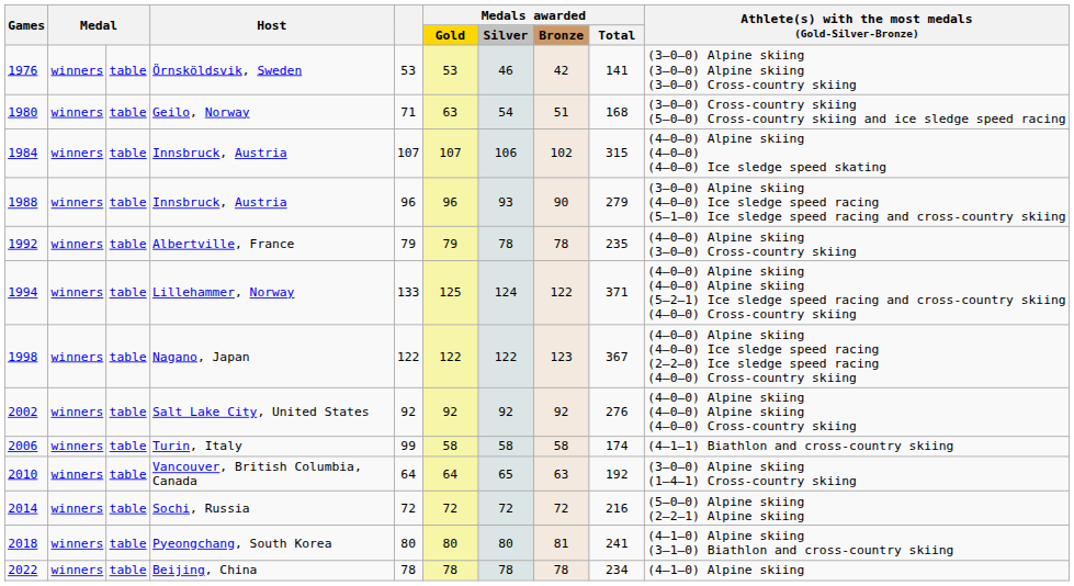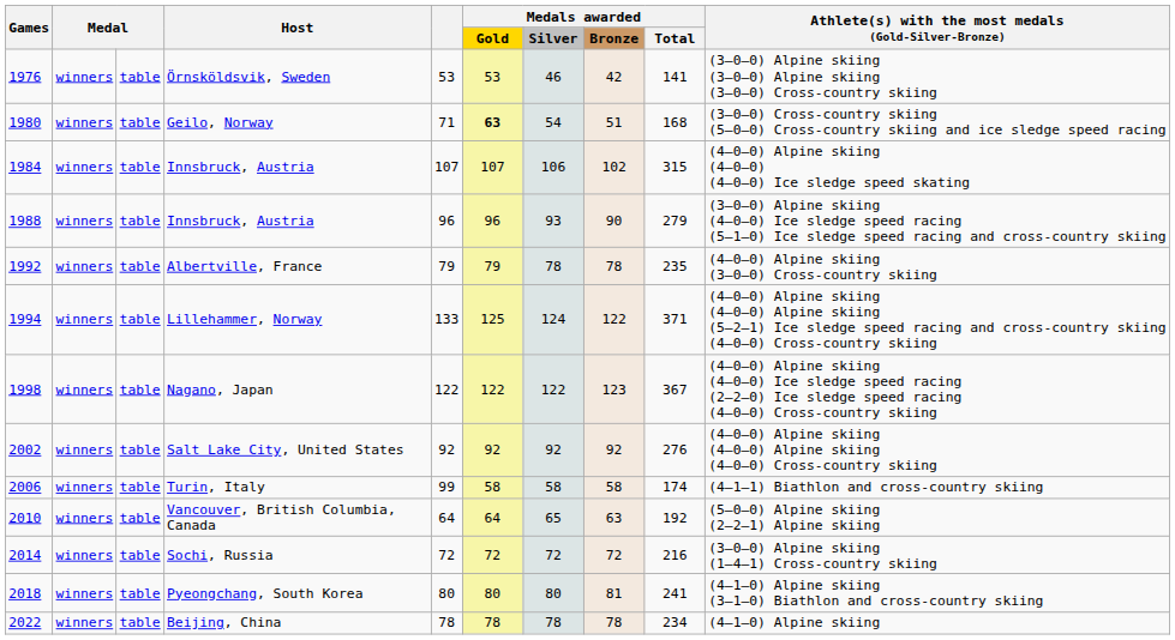Geilo, Norway | Medals awarded / Gold: normal -> bold
Vancouver, British Columbia, Canada | Athlete(s) with the most medals (Gold-Silver-Bronze): (3–0–0) Alpine skiing (1–4–1) Cross-country skiing -> (5–0–0) Alpine skiing (2–2–1) Alpine skiing
Sochi, Russia | Athlete(s) with the most medals (Gold-Silver-Bronze): (5–0–0) Alpine skiing (2–2–1) Alpine skiing -> (3–0–0) Alpine skiing (1–4–1) Cross-country skiing
